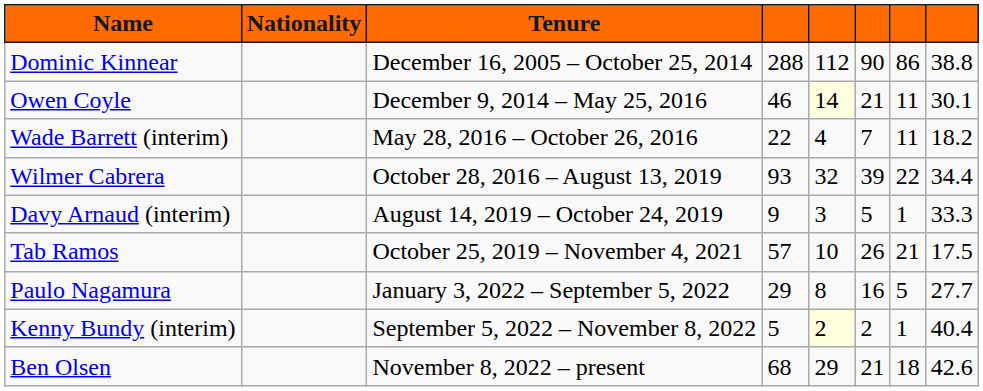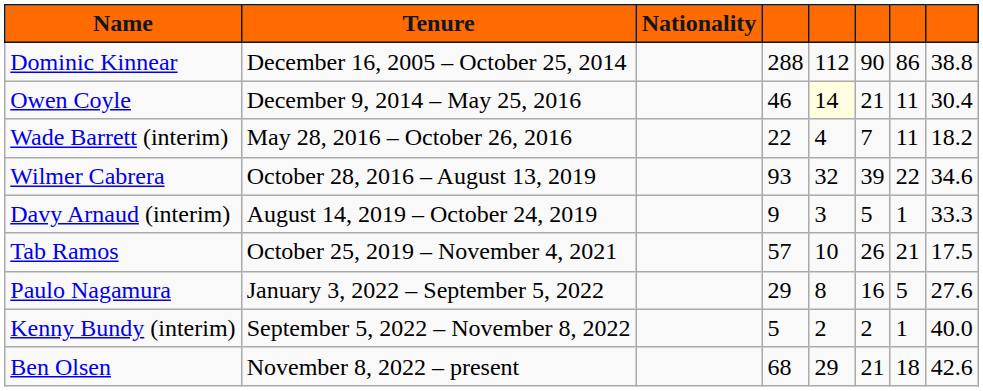columns swapped: Nationality <-> Tenure
Owen Coyle | column 8: 30.1 -> 30.4
Wilmer Cabrera | column 8: 34.4 -> 34.6
Paulo Nagamura | column 8: 27.7 -> 27.6
Kenny Bundy (interim) | column 5: lightyellow background -> no background
Kenny Bundy (interim) | column 8: 40.4 -> 40.0
